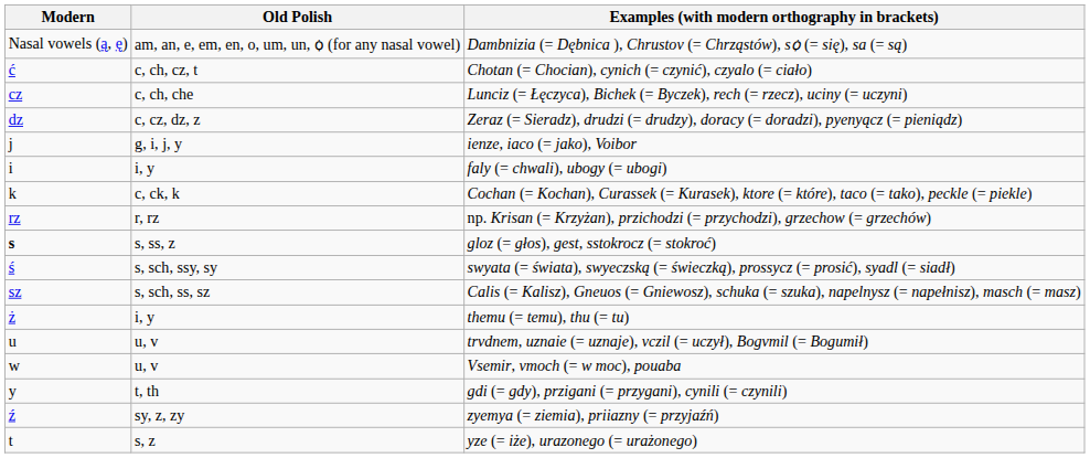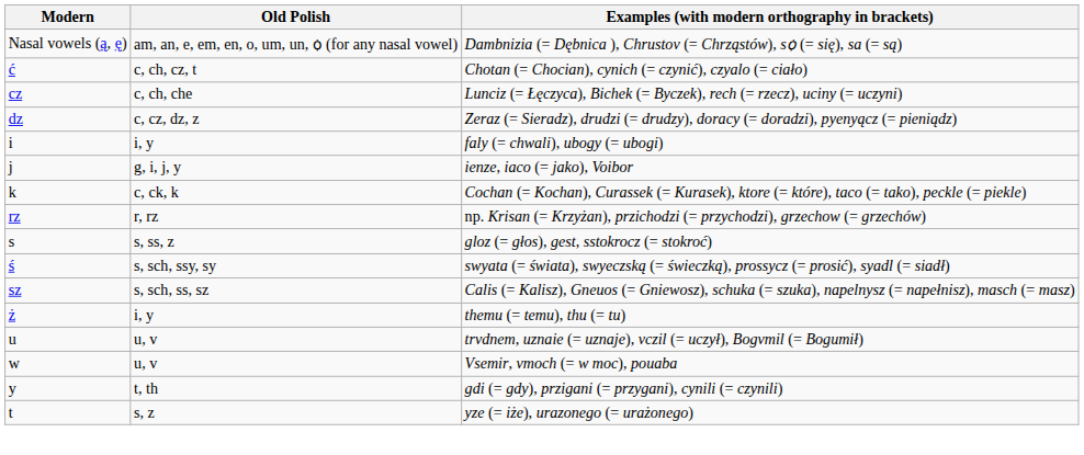rows swapped: faly (= chwali), ubogy (= ubogi) <-> ienze, iaco (= jako), Voibor
gloz (= głos), gest, sstokrocz (= stokroć) | Modern: bold -> normal
- row: ź | sy, z, zy | zyemya (= ziemia), priiazny (= przyjaźń)
